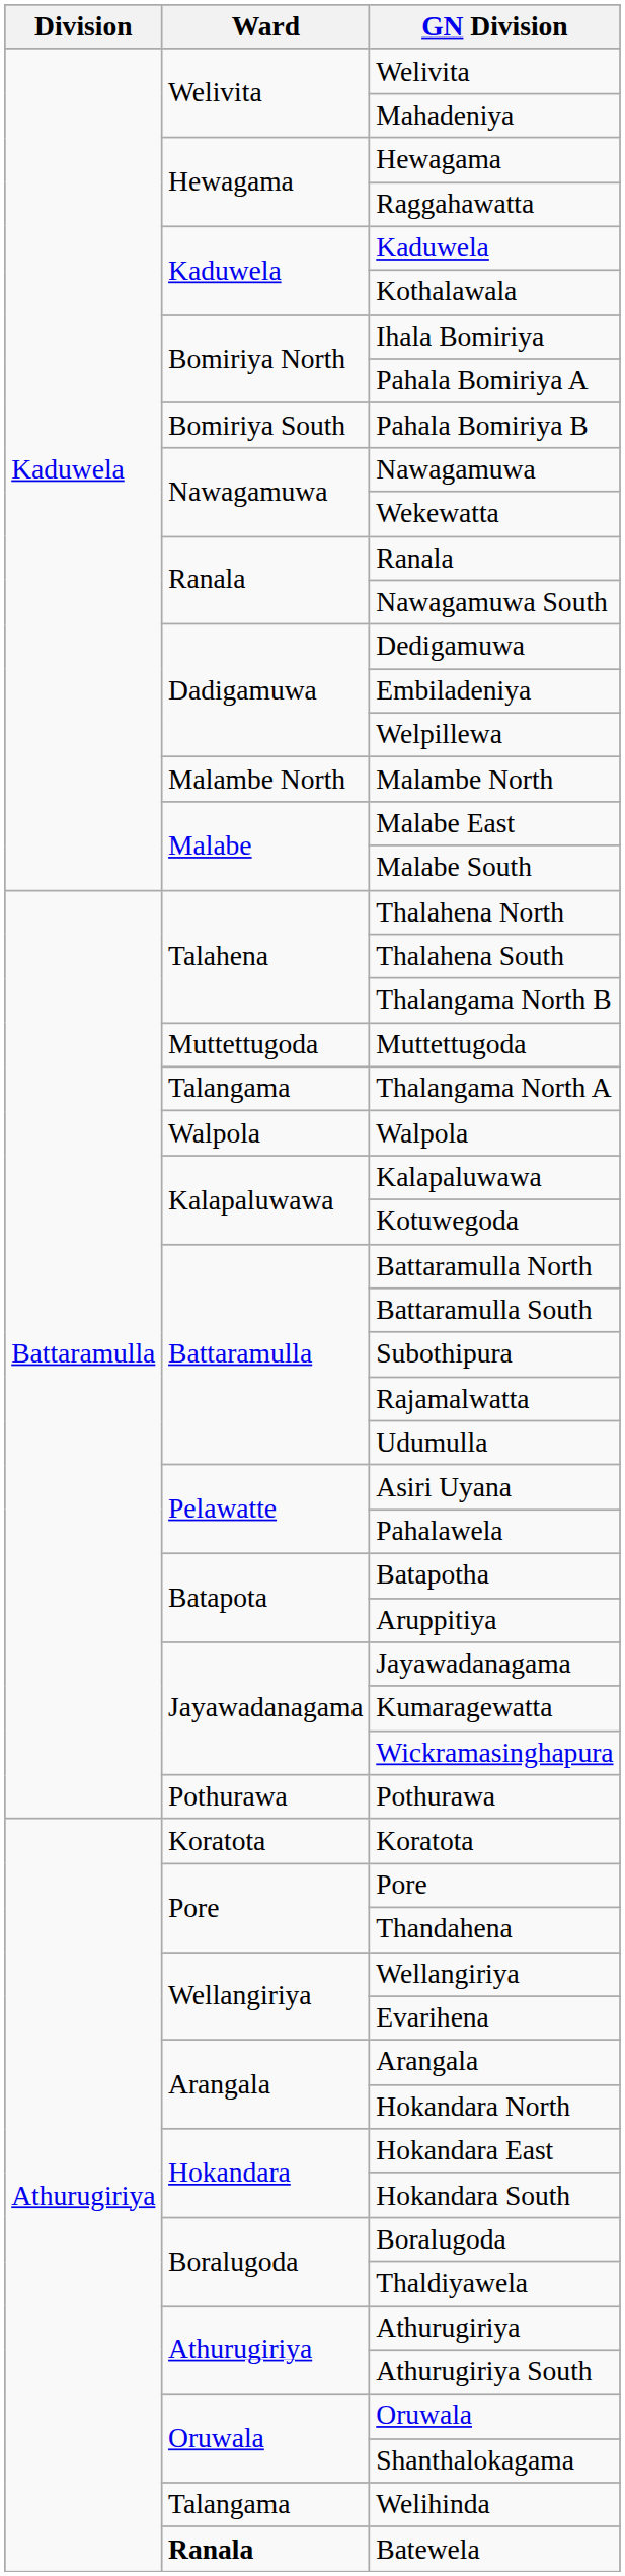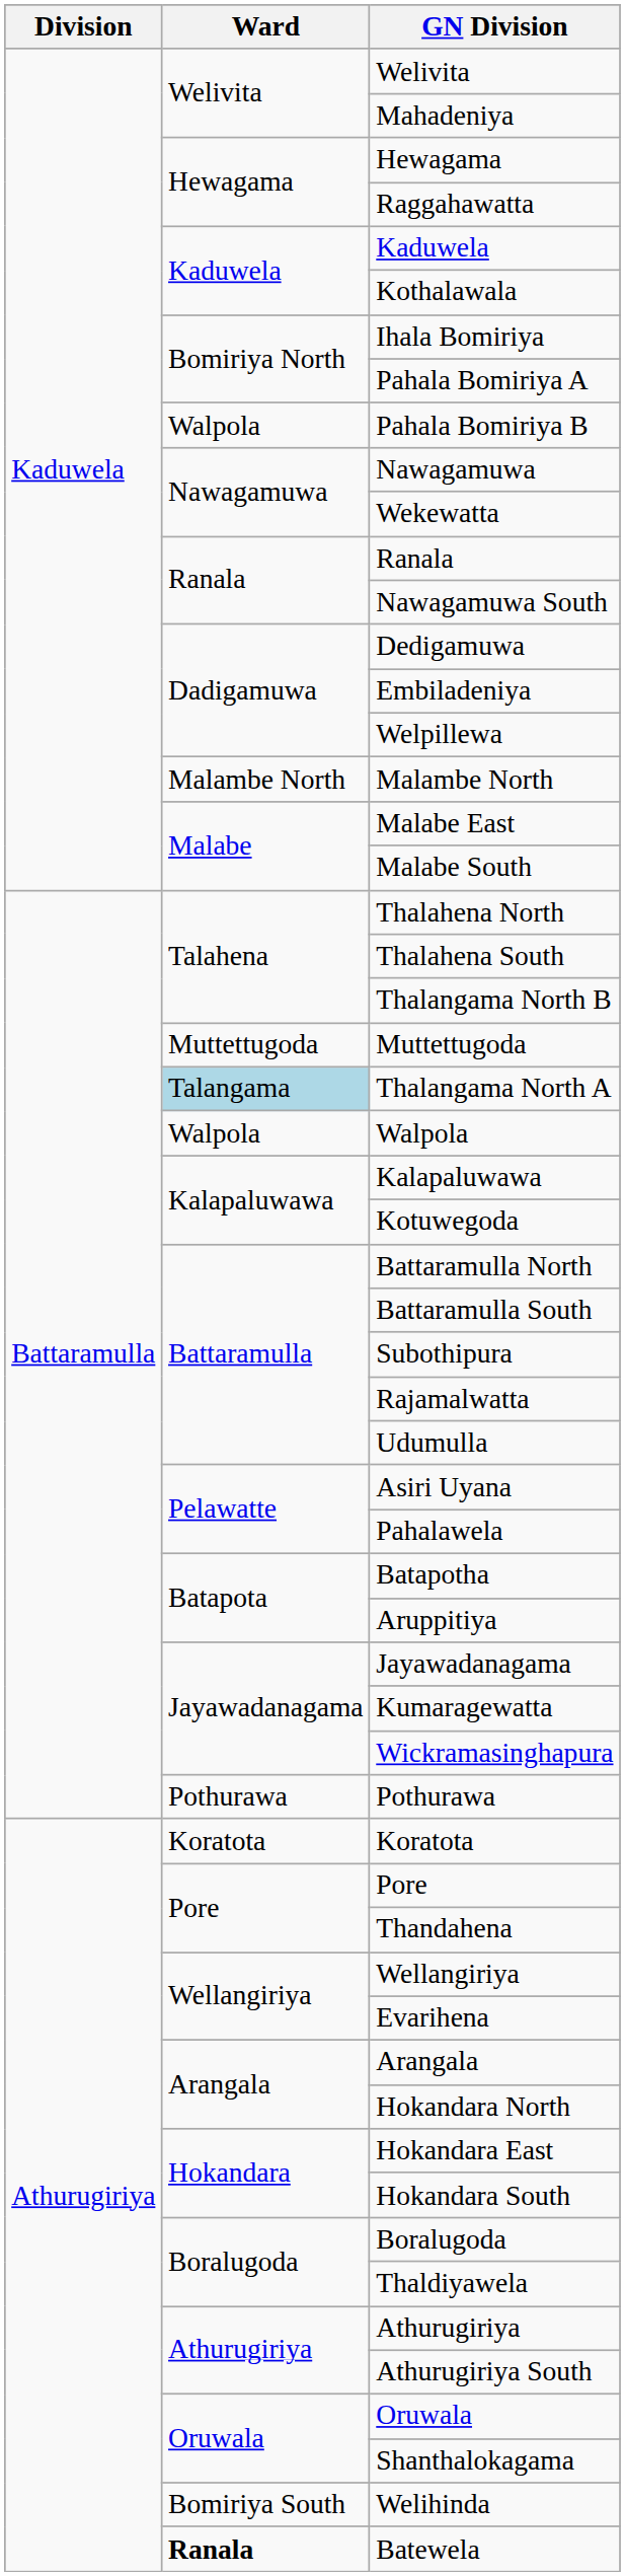Pahala Bomiriya B | Ward: Bomiriya South -> Walpola
Thalangama North A | Ward: no background -> lightblue background
Welihinda | Ward: Talangama -> Bomiriya South
